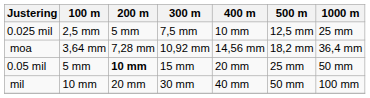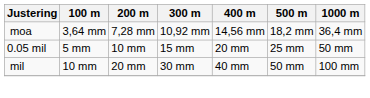- row: 0.025 mil | 2,5 mm | 5 mm | 7,5 mm | 10 mm | 12,5 mm | 25 mm
0.05 mil | 200 m: bold -> normal
